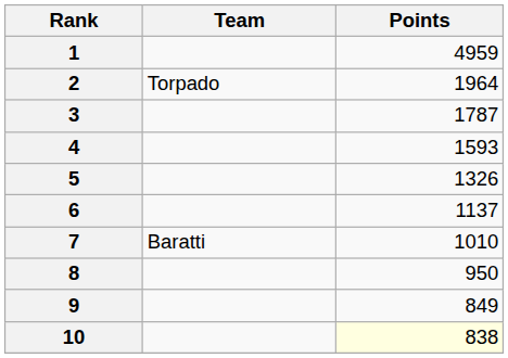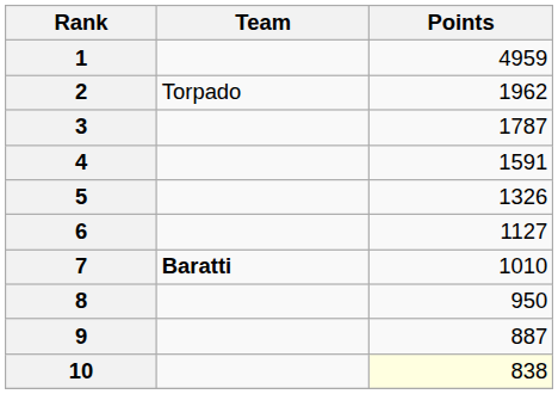2 | Points: 1964 -> 1962
4 | Points: 1593 -> 1591
6 | Points: 1137 -> 1127
7 | Team: normal -> bold
9 | Points: 849 -> 887
